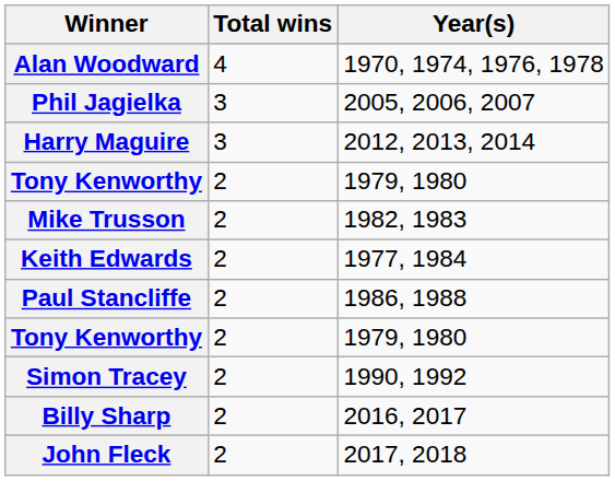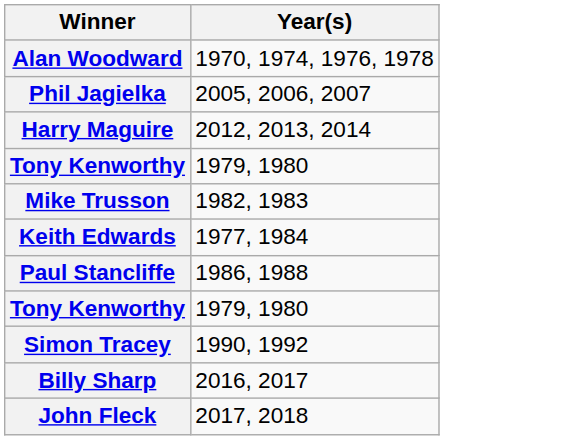- column: Total wins | 4 | 3 | 3 | 2 | 2 | 2 | 2 | 2 | 2 | 2 | 2
